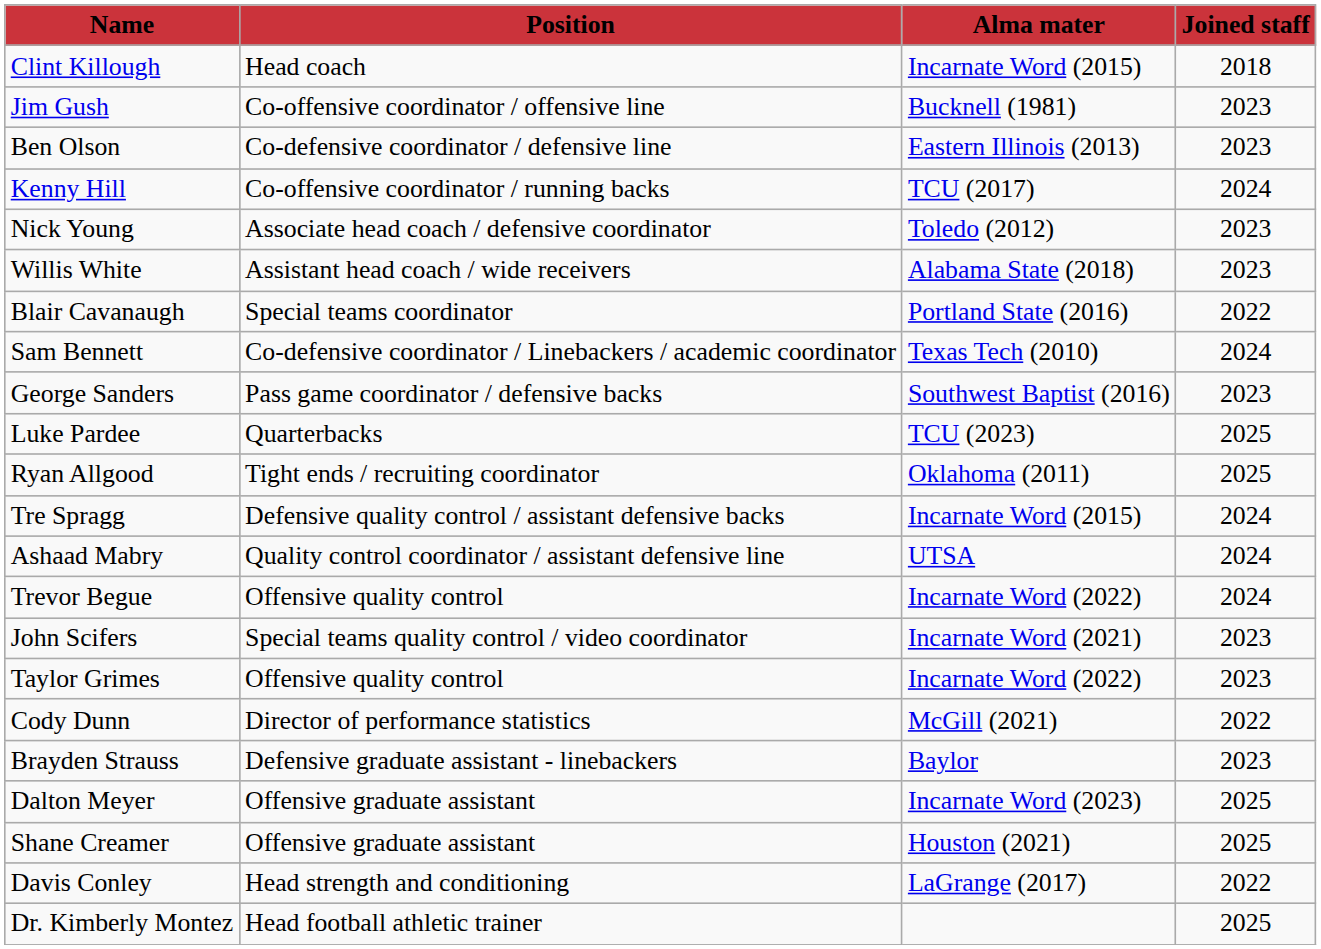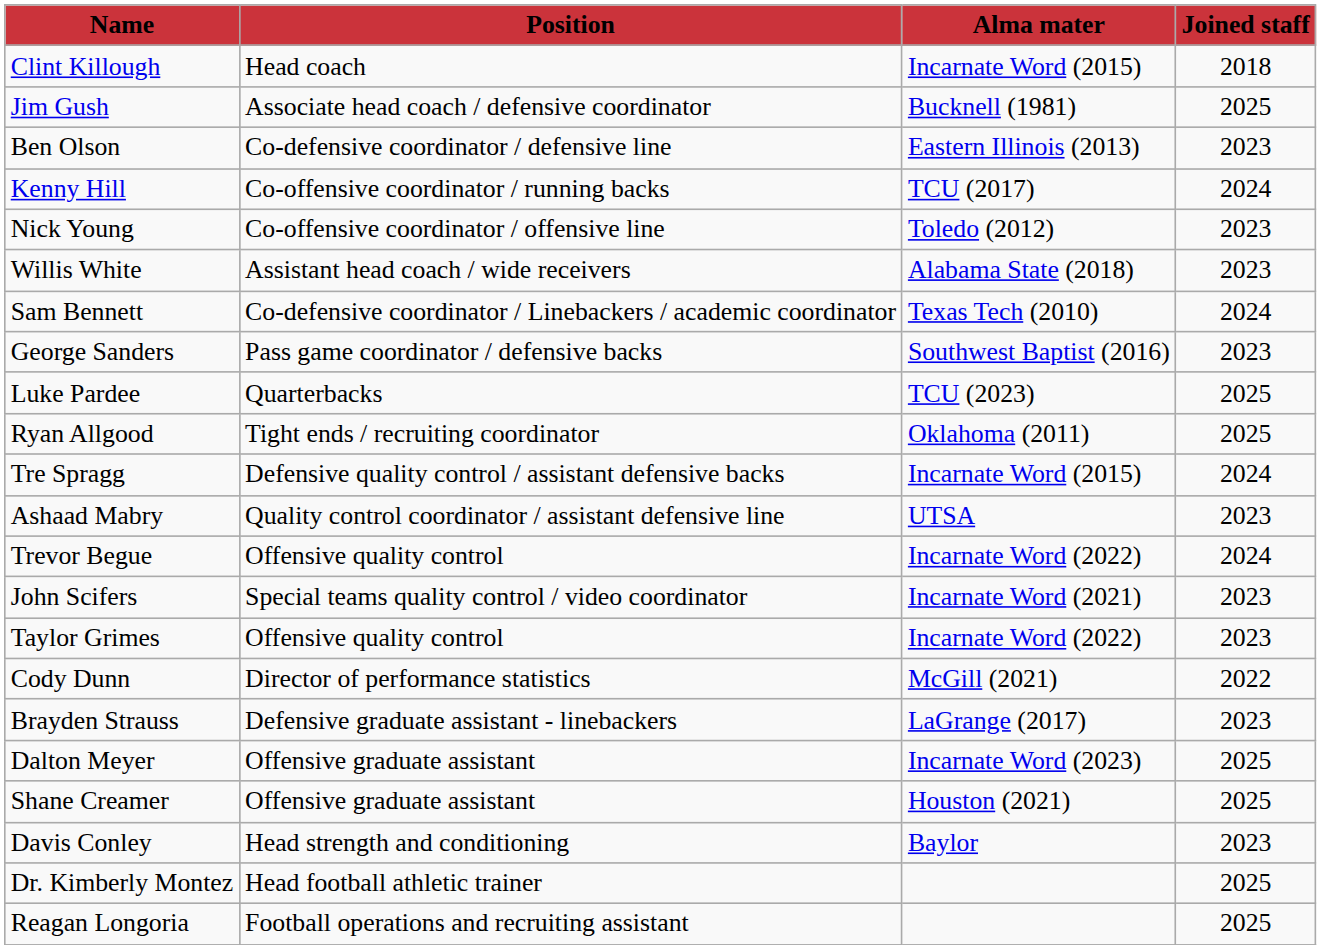Jim Gush | column 2: Co-offensive coordinator / offensive line -> Associate head coach / defensive coordinator
Jim Gush | column 4: 2023 -> 2025
Nick Young | column 2: Associate head coach / defensive coordinator -> Co-offensive coordinator / offensive line
- row: Blair Cavanaugh | Special teams coordinator | Portland State (2016) | 2022
Ashaad Mabry | column 4: 2024 -> 2023
Brayden Strauss | column 3: Baylor -> LaGrange (2017)
Davis Conley | column 3: LaGrange (2017) -> Baylor
Davis Conley | column 4: 2022 -> 2023
+ row: Reagan Longoria | Football operations and recruiting assistant | 2025
